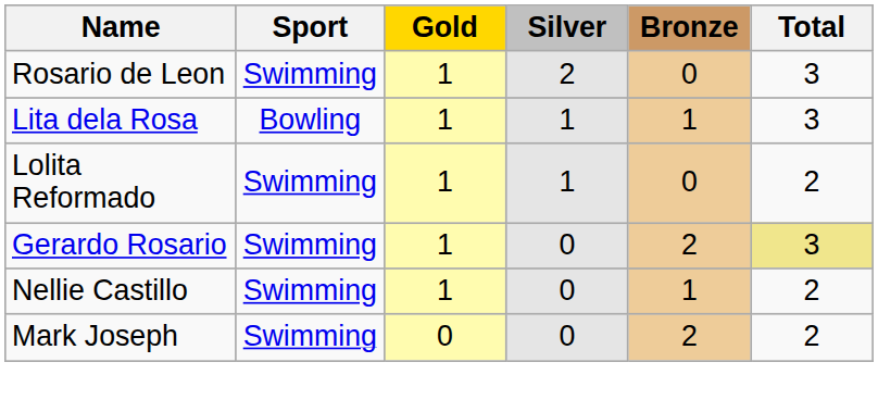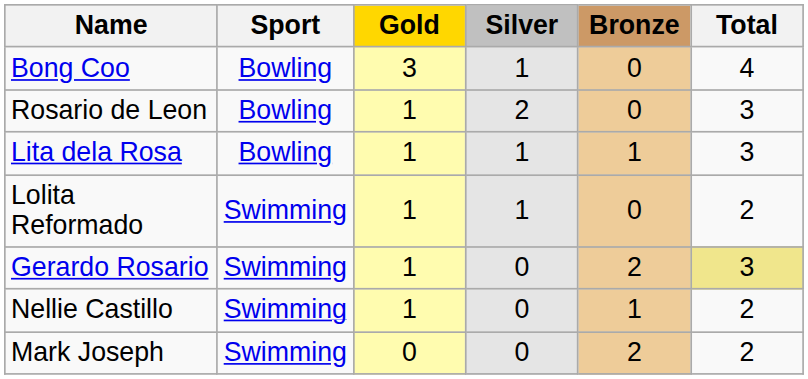+ row: Bong Coo | Bowling | 3 | 1 | 0 | 4
Rosario de Leon | Sport: Swimming -> Bowling
